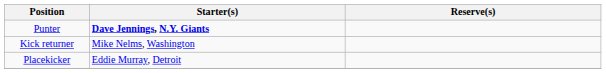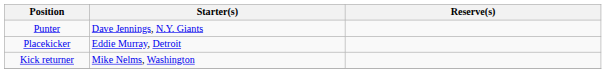Punter | Starter(s): bold -> normal
rows swapped: Placekicker <-> Kick returner
